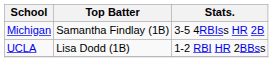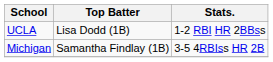rows swapped: Michigan <-> UCLA
